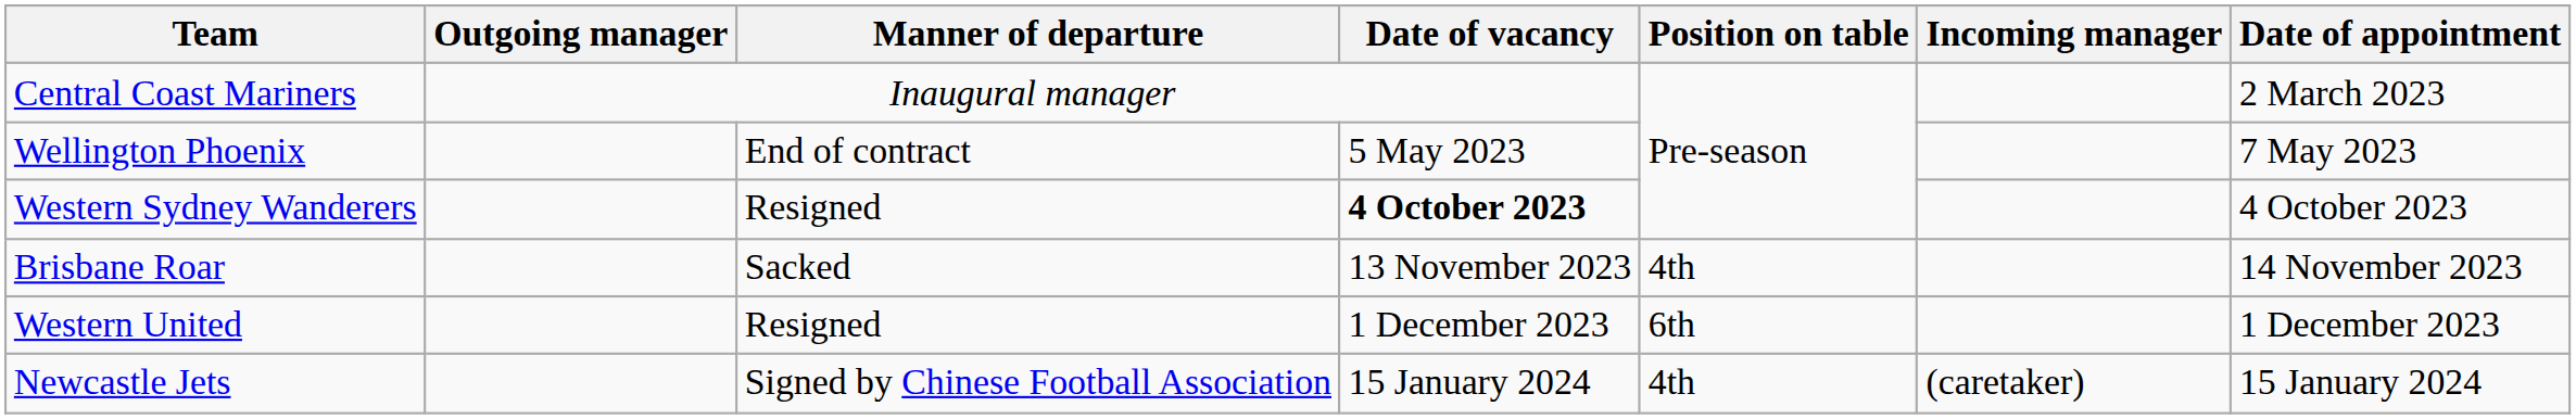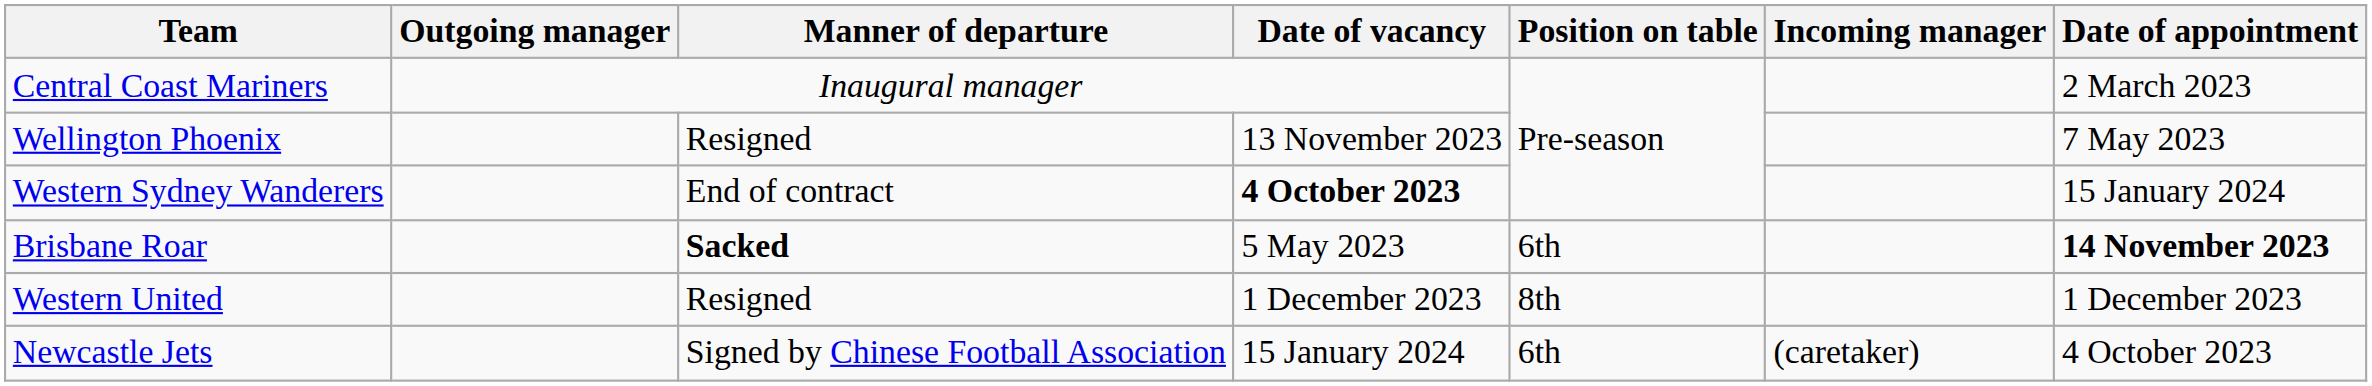Wellington Phoenix | Manner of departure: End of contract -> Resigned
Wellington Phoenix | Date of vacancy: 5 May 2023 -> 13 November 2023
Western Sydney Wanderers | Manner of departure: Resigned -> End of contract
Western Sydney Wanderers | Date of appointment: 4 October 2023 -> 15 January 2024
Brisbane Roar | Manner of departure: normal -> bold
Brisbane Roar | Date of vacancy: 13 November 2023 -> 5 May 2023
Brisbane Roar | Position on table: 4th -> 6th
Brisbane Roar | Date of appointment: normal -> bold
Western United | Position on table: 6th -> 8th
Newcastle Jets | Position on table: 4th -> 6th
Newcastle Jets | Date of appointment: 15 January 2024 -> 4 October 2023
